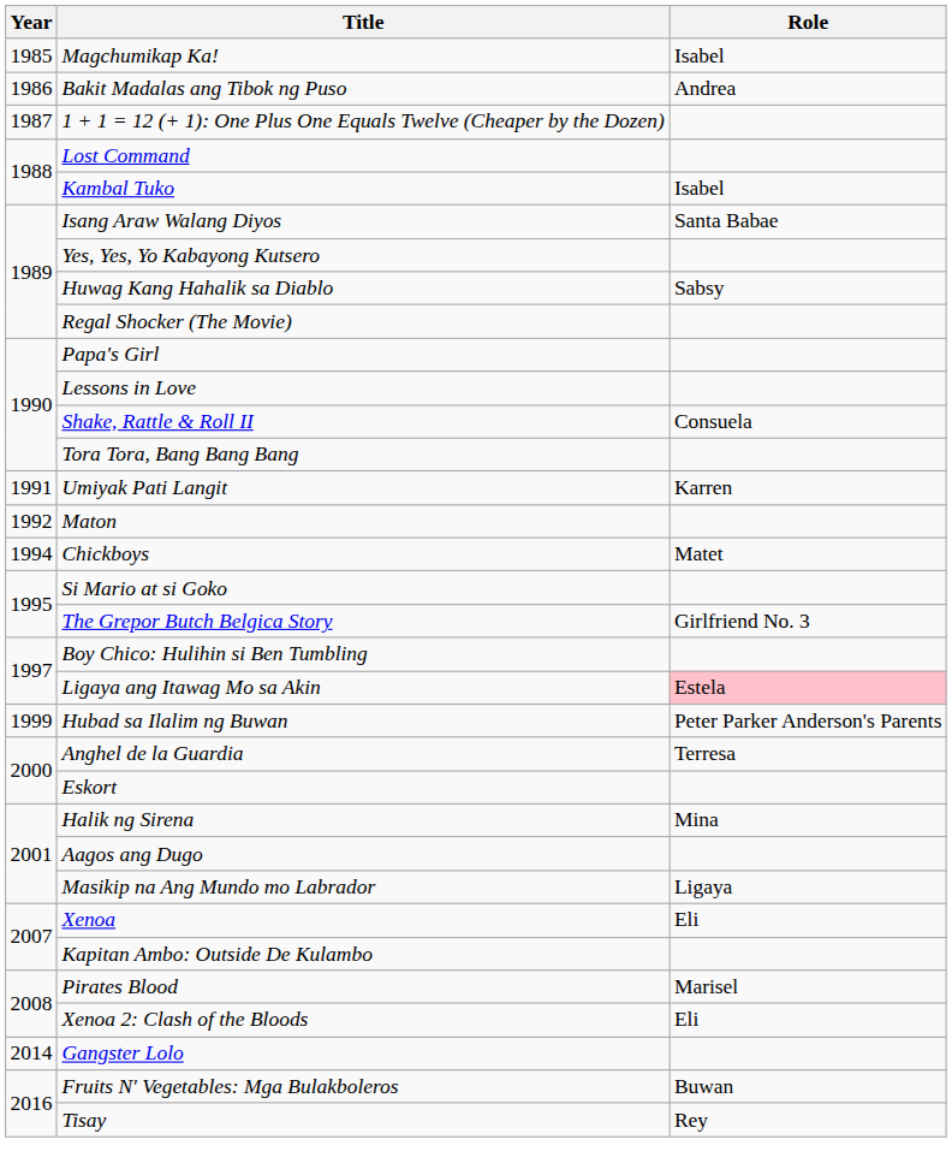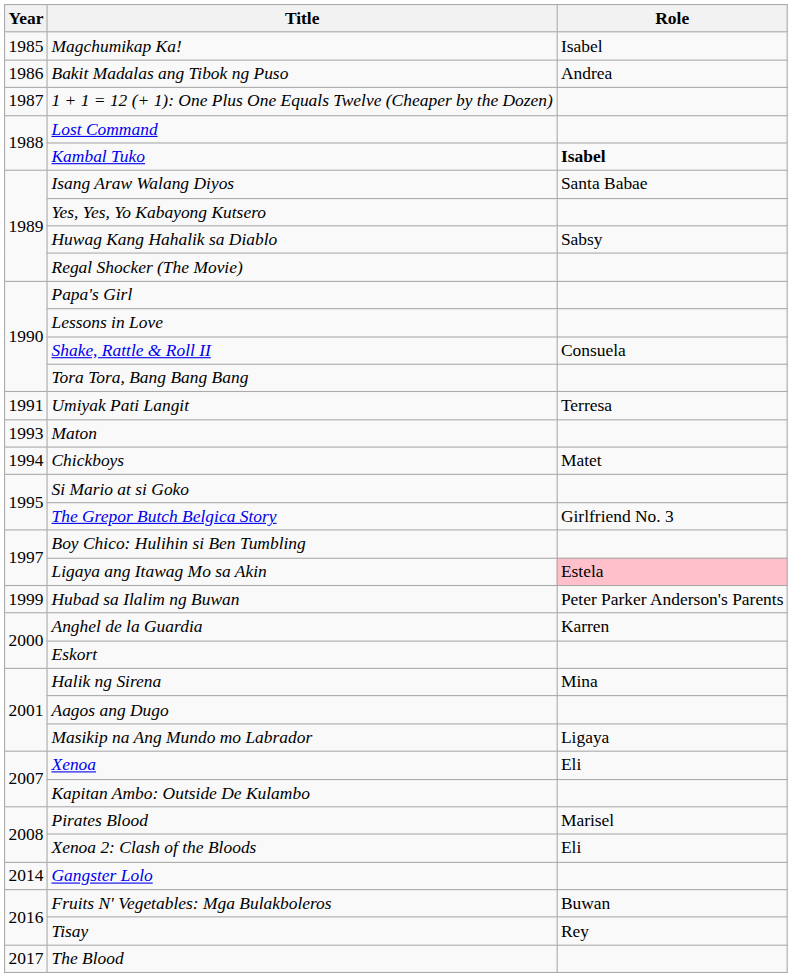Kambal Tuko | Role: normal -> bold
Umiyak Pati Langit | Role: Karren -> Terresa
Maton | Year: 1992 -> 1993
Anghel de la Guardia | Role: Terresa -> Karren
+ row: 2017 | The Blood
